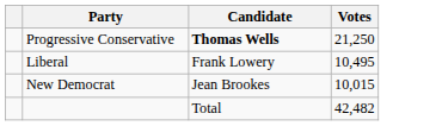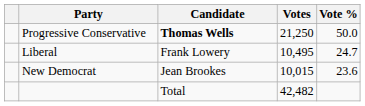+ column: Vote % | 50.0 | 24.7 | 23.6
